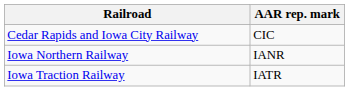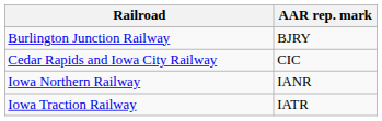+ row: Burlington Junction Railway | BJRY
